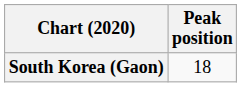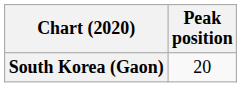South Korea (Gaon) | Peak position: 18 -> 20
